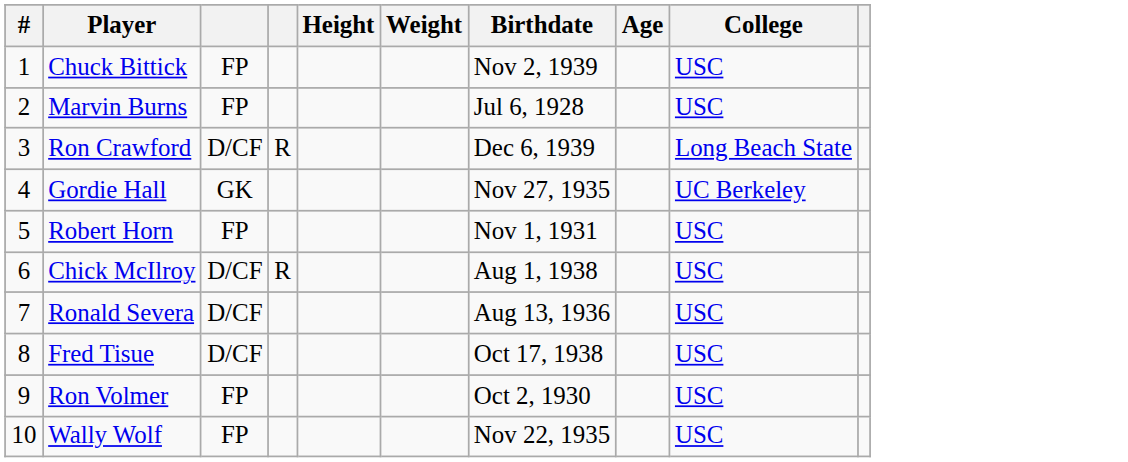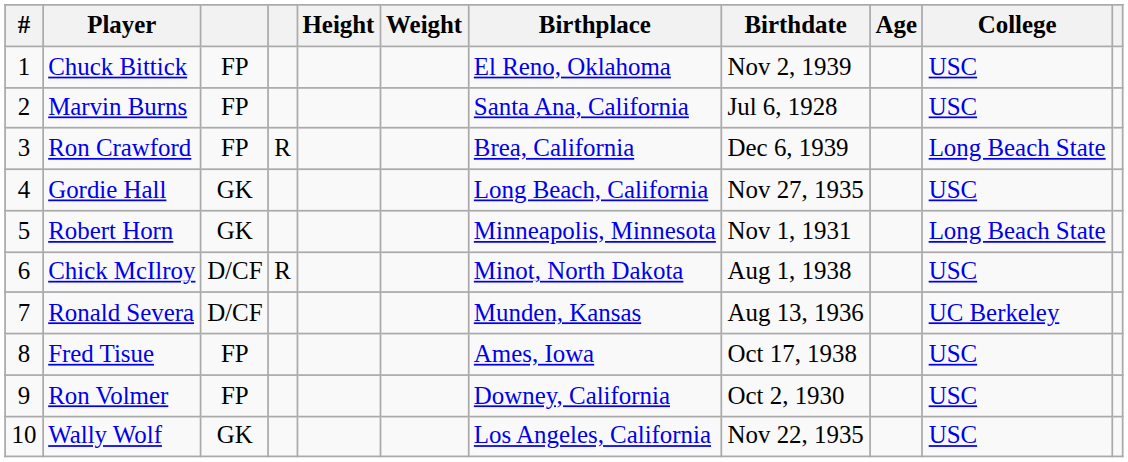+ column: Birthplace | El Reno, Oklahoma | Santa Ana, California | Brea, California | Long Beach, California | Minneapolis, Minnesota | Minot, North Dakota | Munden, Kansas | Ames, Iowa | Downey, California | Los Angeles, California
Ron Crawford | column 3: D/CF -> FP
Gordie Hall | College: UC Berkeley -> USC
Robert Horn | column 3: FP -> GK
Robert Horn | College: USC -> Long Beach State
Ronald Severa | College: USC -> UC Berkeley
Fred Tisue | column 3: D/CF -> FP
Wally Wolf | column 3: FP -> GK
